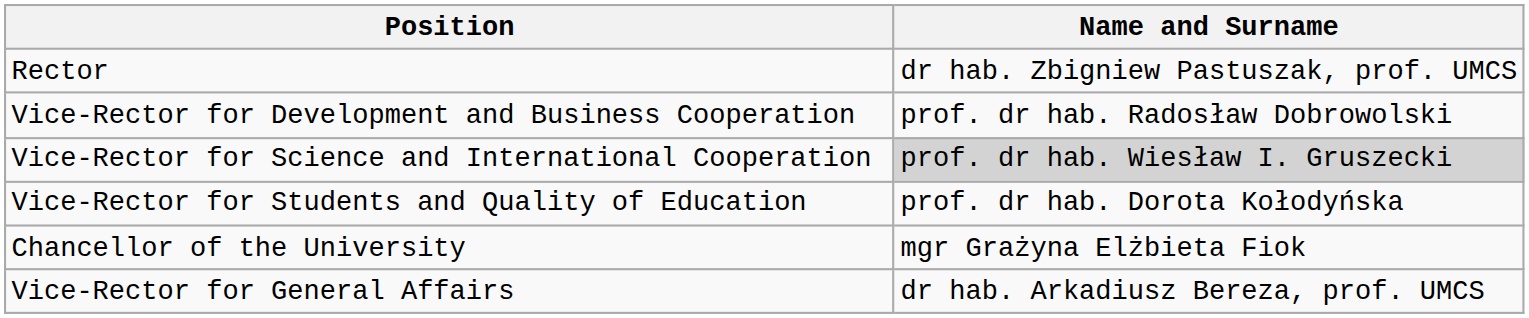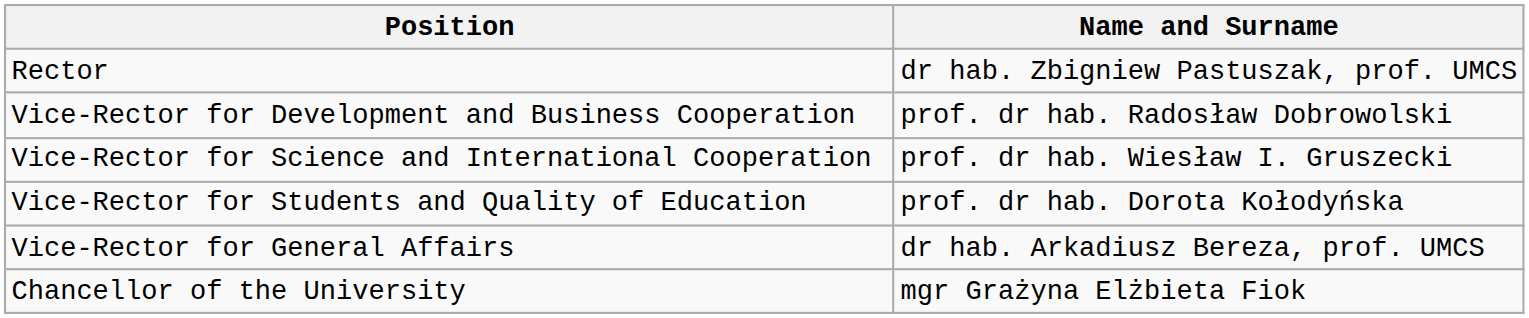Vice-Rector for Science and International Cooperation | Name and Surname: lightgrey background -> no background
rows swapped: Vice-Rector for General Affairs <-> Chancellor of the University
